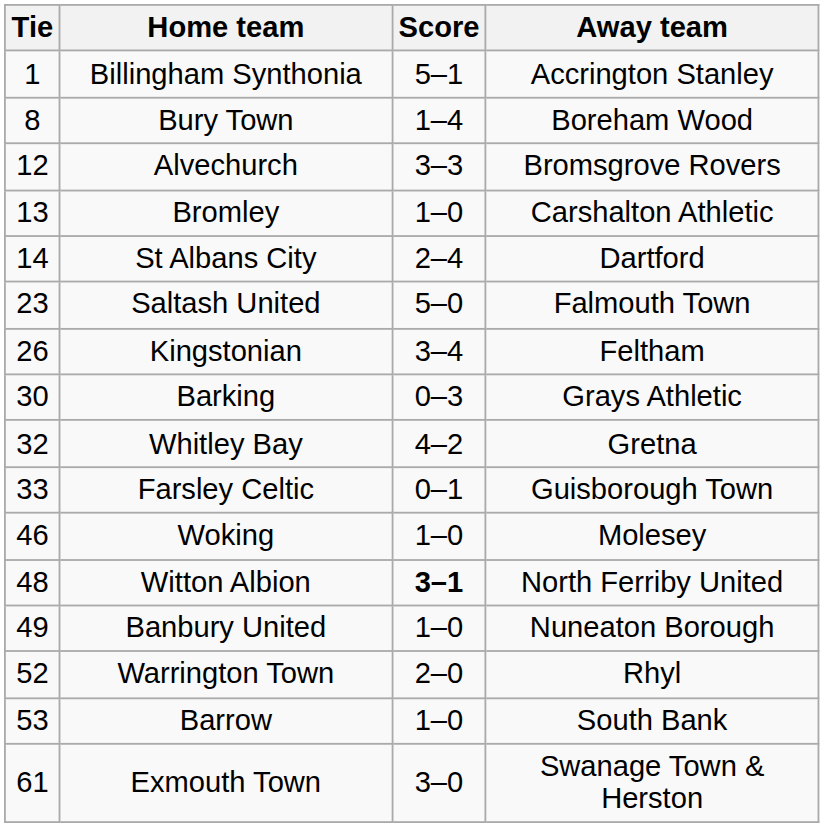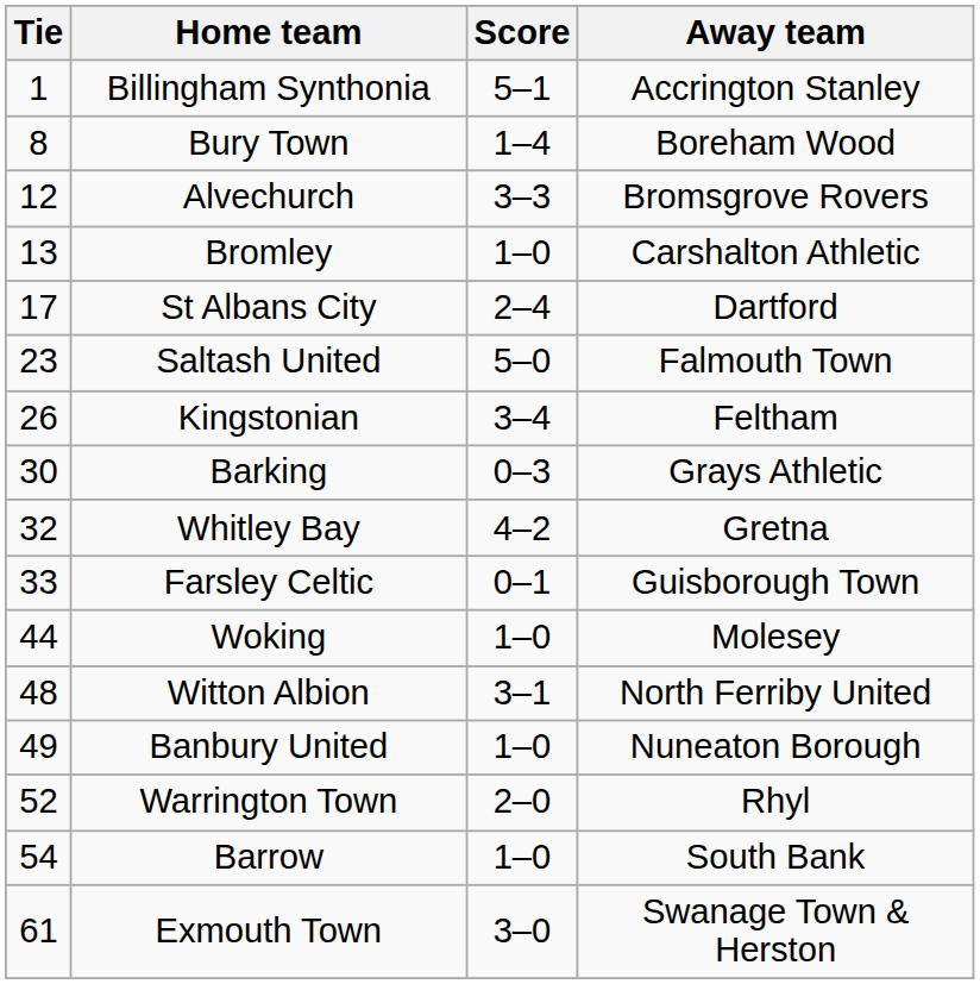St Albans City | Tie: 14 -> 17
Woking | Tie: 46 -> 44
Witton Albion | Score: bold -> normal
Barrow | Tie: 53 -> 54
